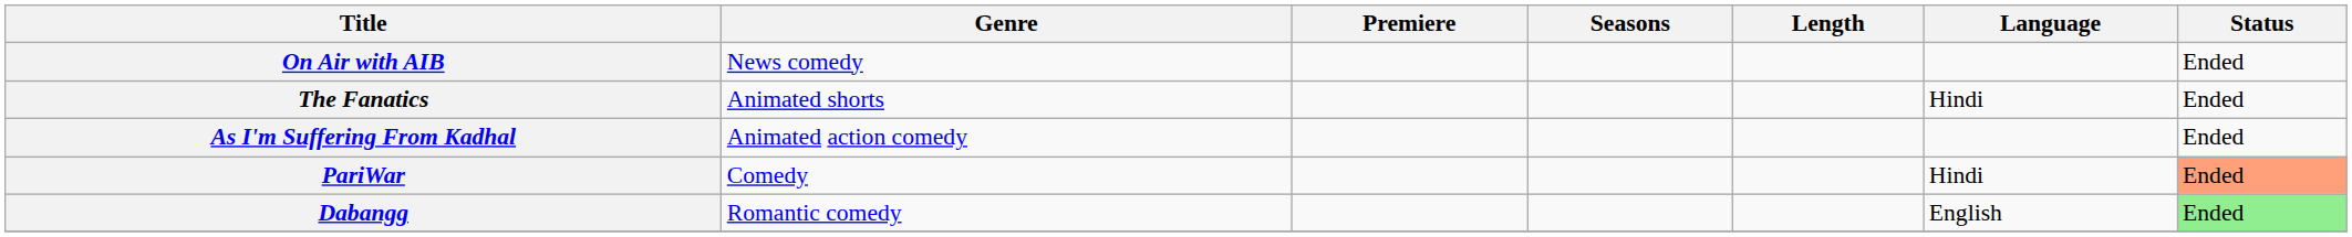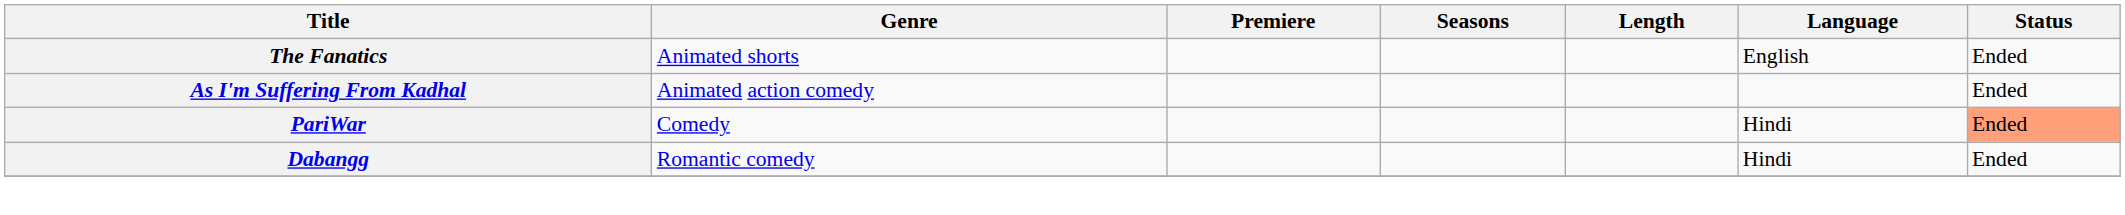- row: On Air with AIB | News comedy | Ended
The Fanatics | Language: Hindi -> English
Dabangg | Language: English -> Hindi
Dabangg | Status: lightgreen background -> no background
